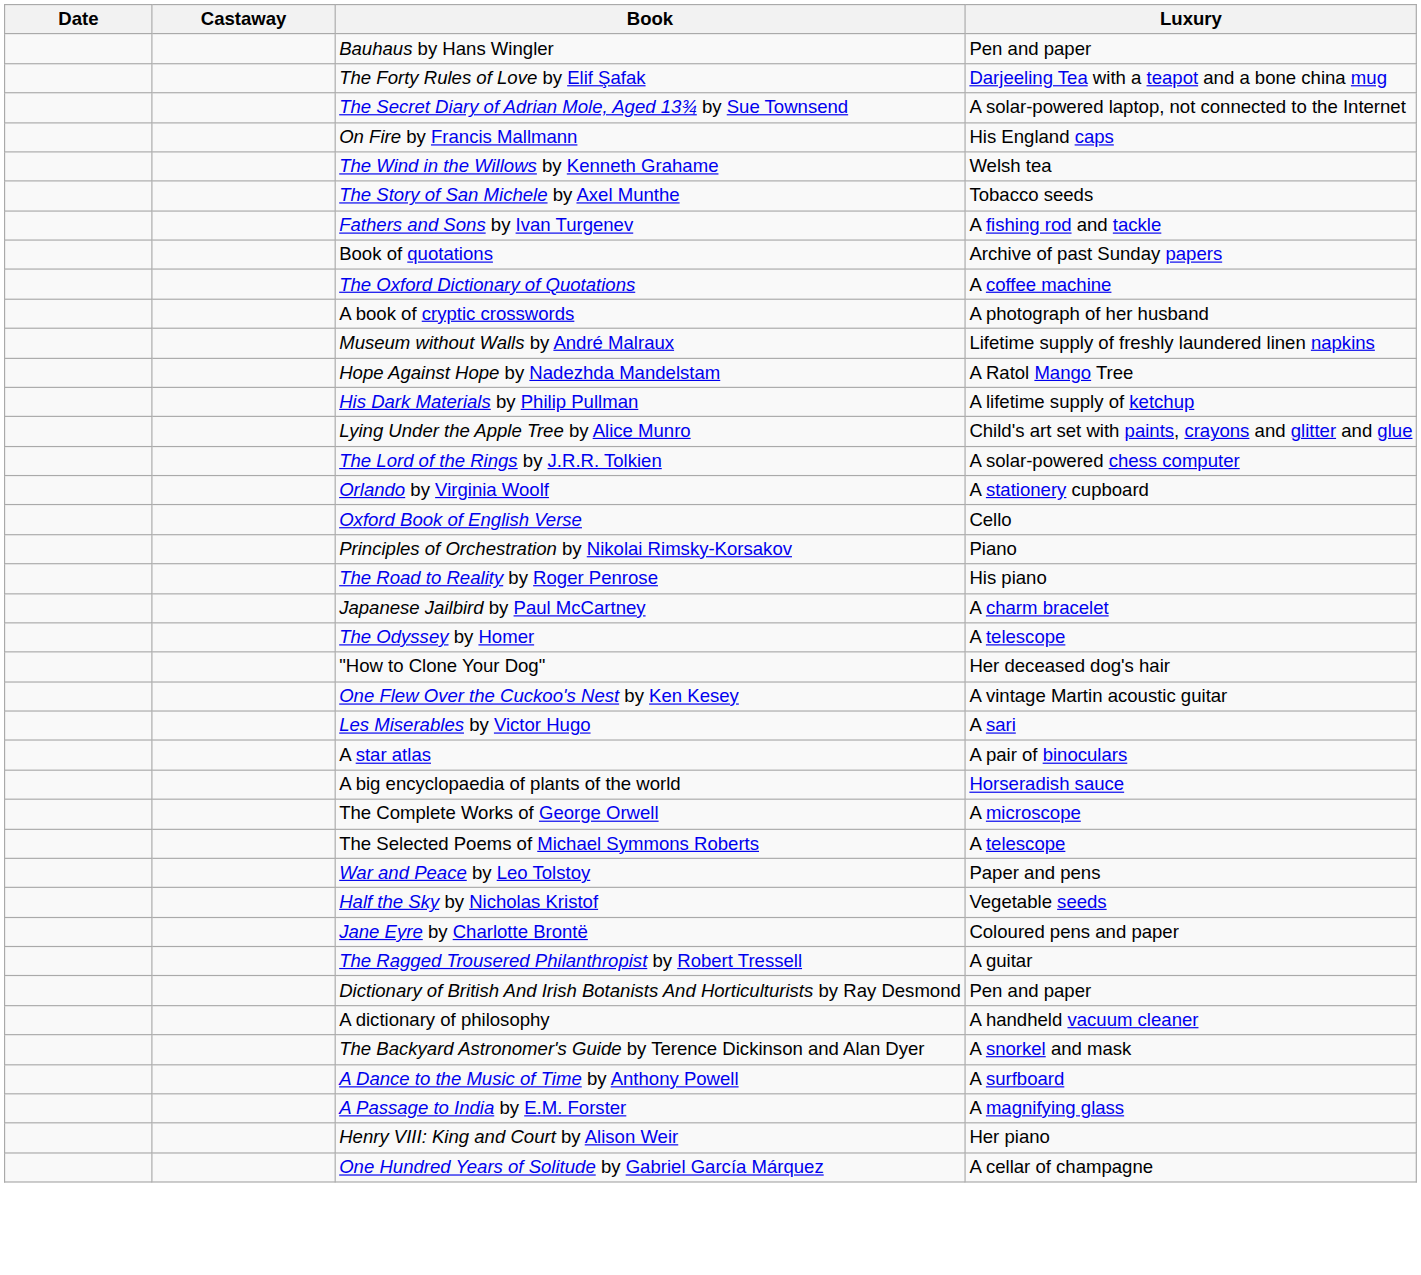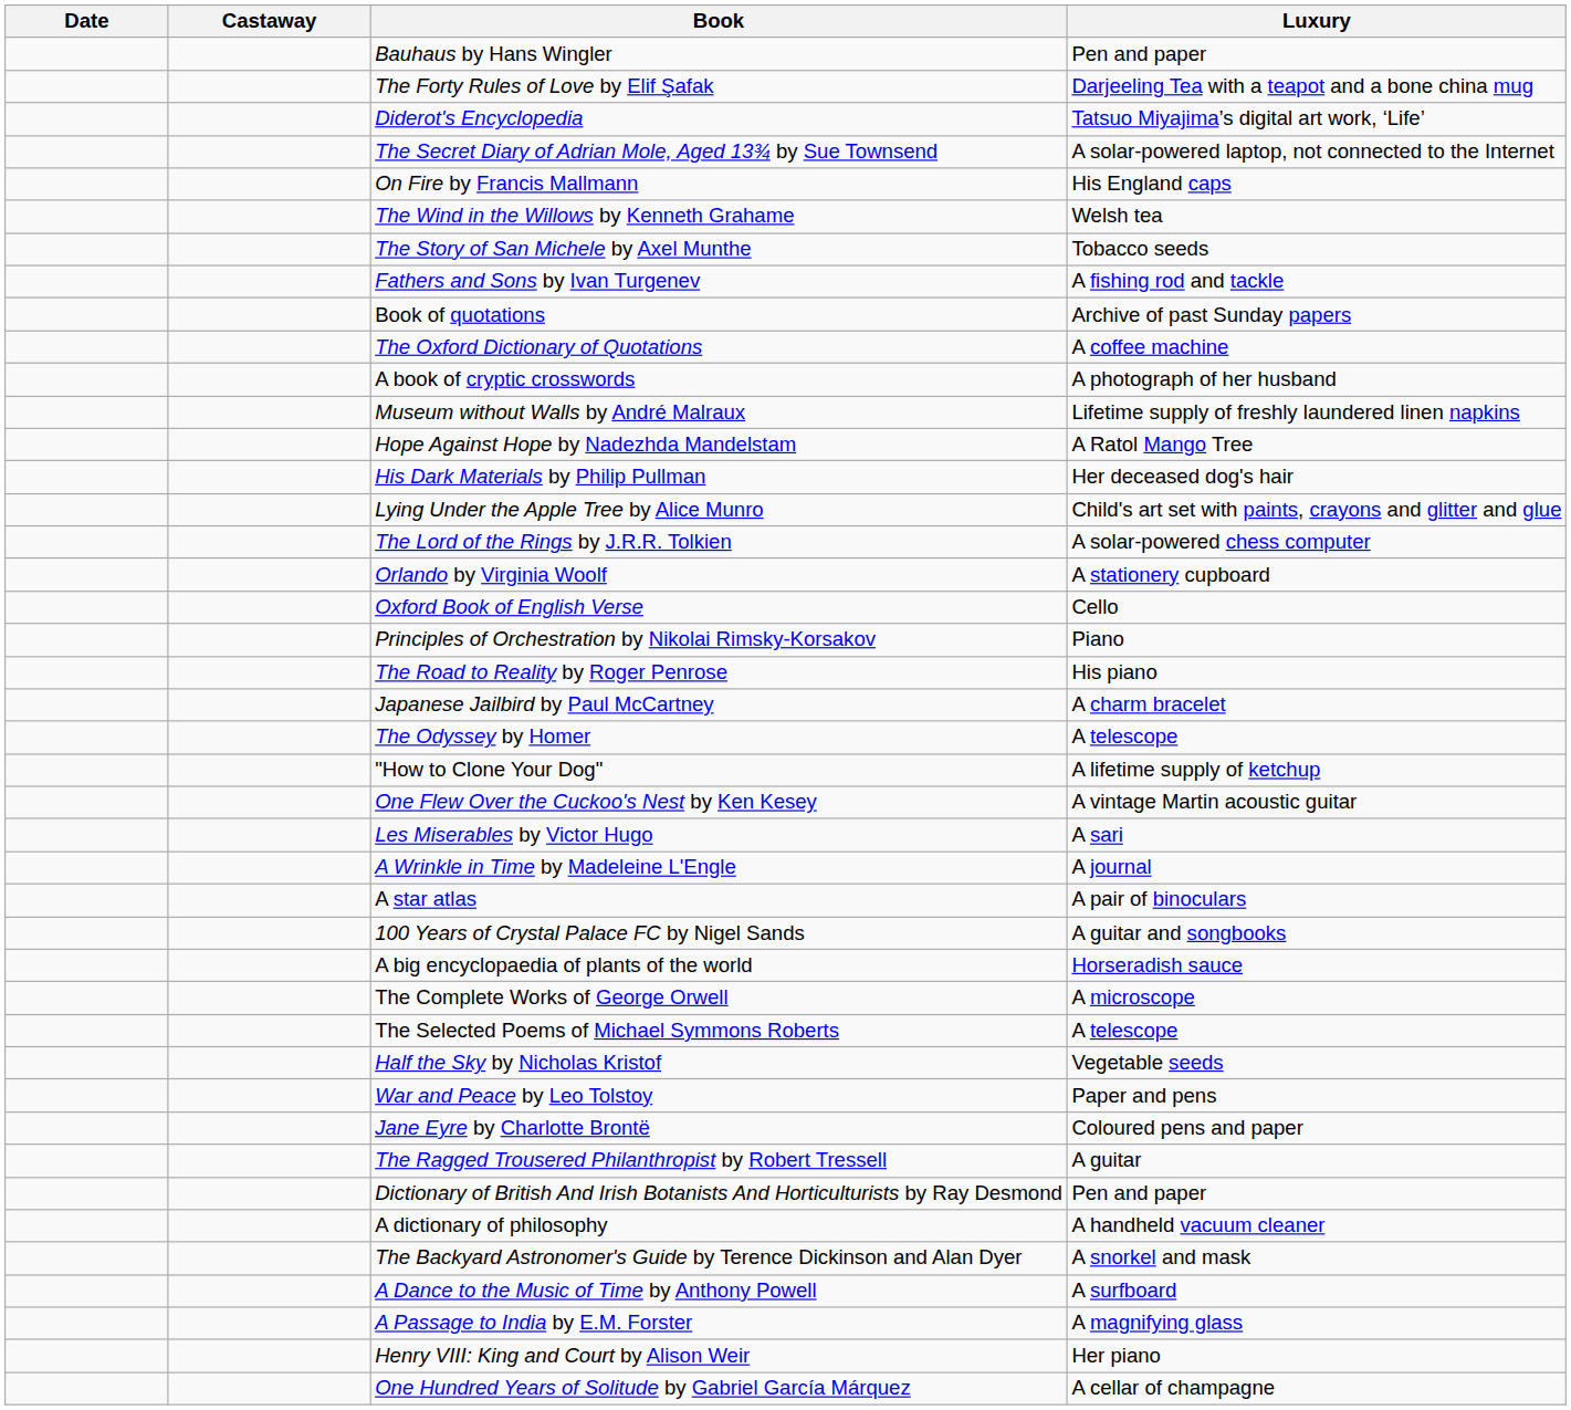+ row: Diderot's Encyclopedia | Tatsuo Miyajima’s digital art work, ‘Life’
His Dark Materials by Philip Pullman | Luxury: A lifetime supply of ketchup -> Her deceased dog's hair
"How to Clone Your Dog" | Luxury: Her deceased dog's hair -> A lifetime supply of ketchup
+ row: A Wrinkle in Time by Madeleine L'Engle | A journal
+ row: 100 Years of Crystal Palace FC by Nigel Sands | A guitar and songbooks
rows swapped: War and Peace by Leo Tolstoy <-> Half the Sky by Nicholas Kristof
